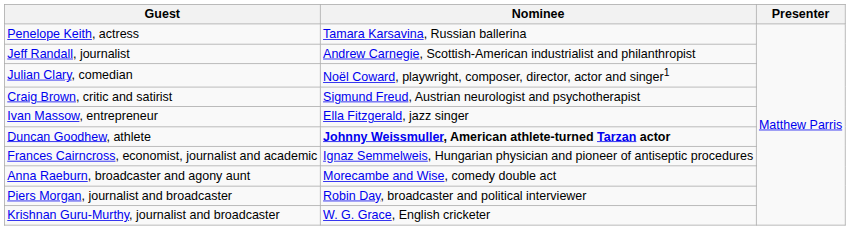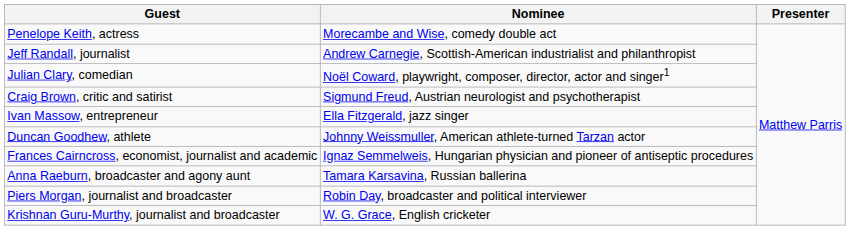Penelope Keith, actress | Nominee: Tamara Karsavina, Russian ballerina -> Morecambe and Wise, comedy double act
Duncan Goodhew, athlete | Nominee: bold -> normal
Anna Raeburn, broadcaster and agony aunt | Nominee: Morecambe and Wise, comedy double act -> Tamara Karsavina, Russian ballerina
